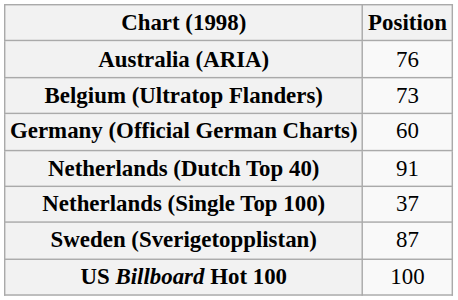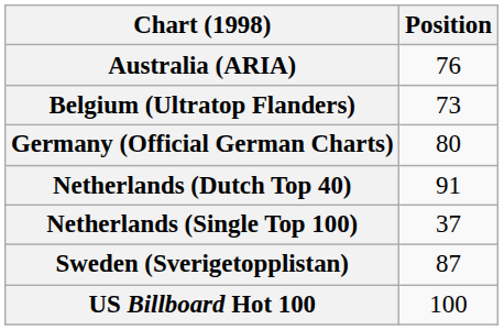Germany (Official German Charts) | Position: 60 -> 80
